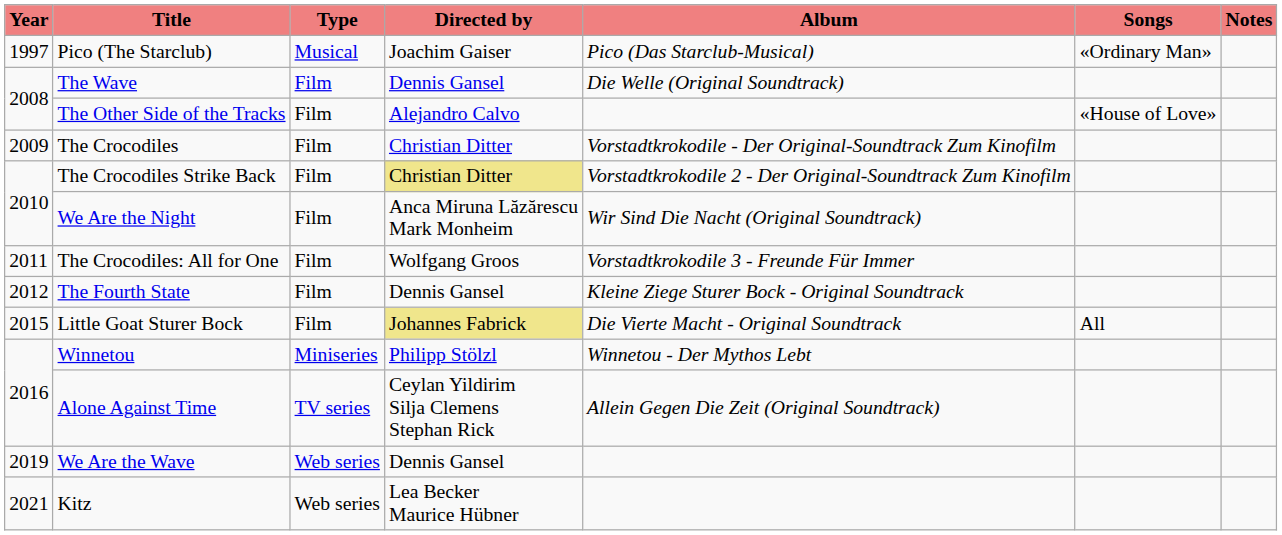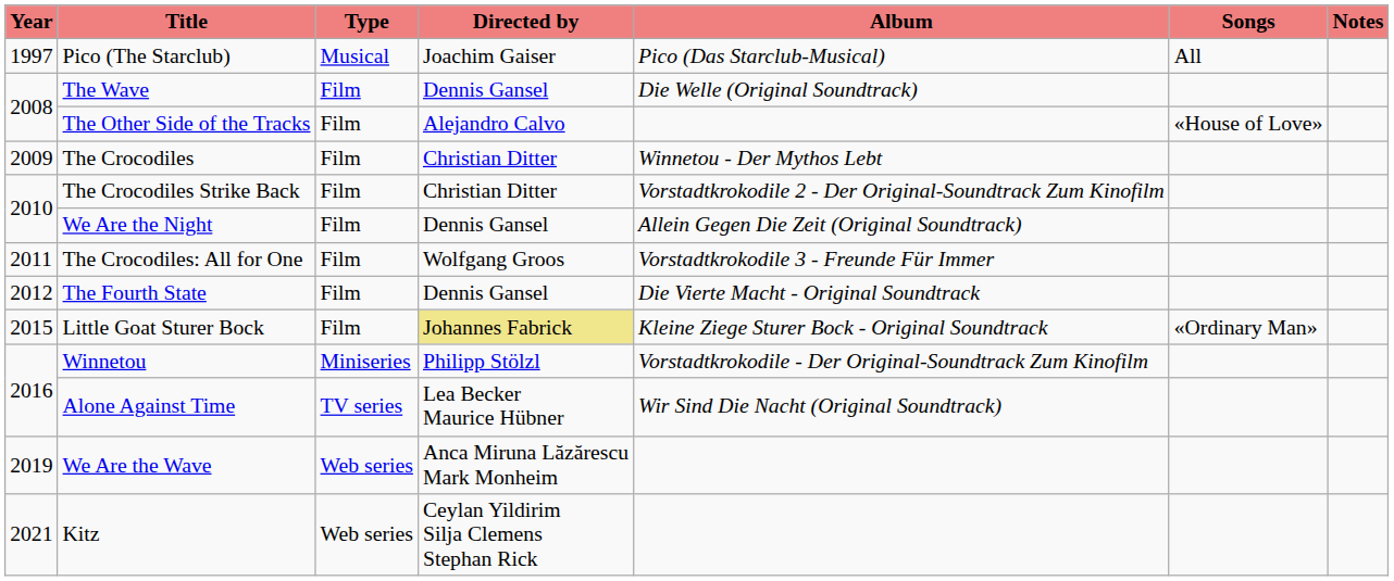Pico (The Starclub) | Songs: «Ordinary Man» -> All
The Crocodiles | Album: Vorstadtkrokodile - Der Original-Soundtrack Zum Kinofilm -> Winnetou - Der Mythos Lebt
The Crocodiles Strike Back | Directed by: khaki background -> no background
We Are the Night | Directed by: Anca Miruna Lăzărescu Mark Monheim -> Dennis Gansel
We Are the Night | Album: Wir Sind Die Nacht (Original Soundtrack) -> Allein Gegen Die Zeit (Original Soundtrack)
The Fourth State | Album: Kleine Ziege Sturer Bock - Original Soundtrack -> Die Vierte Macht - Original Soundtrack
Little Goat Sturer Bock | Album: Die Vierte Macht - Original Soundtrack -> Kleine Ziege Sturer Bock - Original Soundtrack
Little Goat Sturer Bock | Songs: All -> «Ordinary Man»
Winnetou | Album: Winnetou - Der Mythos Lebt -> Vorstadtkrokodile - Der Original-Soundtrack Zum Kinofilm
Alone Against Time | Directed by: Ceylan Yildirim Silja Clemens Stephan Rick -> Lea Becker Maurice Hübner
Alone Against Time | Album: Allein Gegen Die Zeit (Original Soundtrack) -> Wir Sind Die Nacht (Original Soundtrack)
We Are the Wave | Directed by: Dennis Gansel -> Anca Miruna Lăzărescu Mark Monheim
Kitz | Directed by: Lea Becker Maurice Hübner -> Ceylan Yildirim Silja Clemens Stephan Rick
